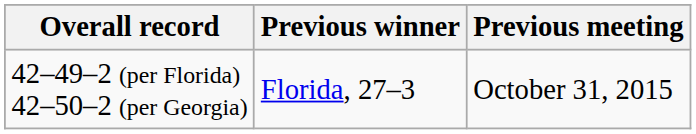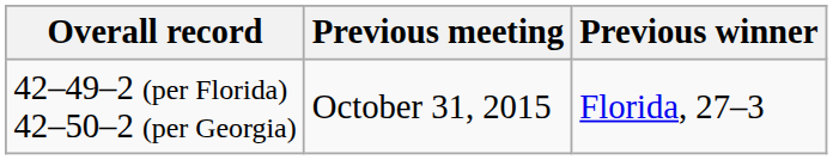columns swapped: Previous meeting <-> Previous winner
